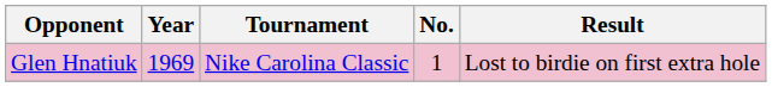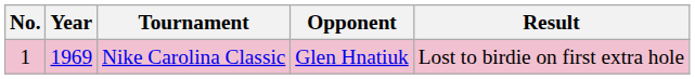columns swapped: No. <-> Opponent
